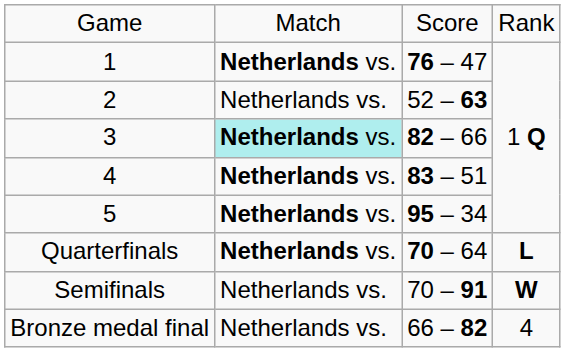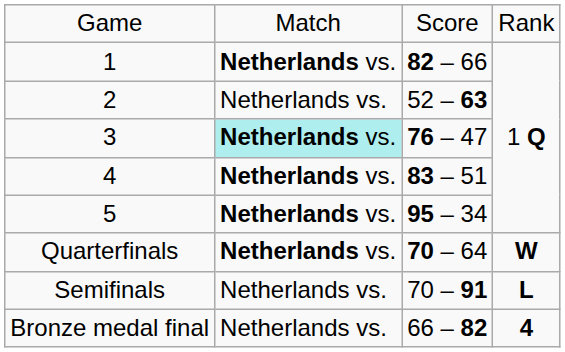1 | column 3: 76 – 47 -> 82 – 66
3 | column 3: 82 – 66 -> 76 – 47
Quarterfinals | column 4: L -> W
Semifinals | column 4: W -> L
Bronze medal final | column 4: normal -> bold
